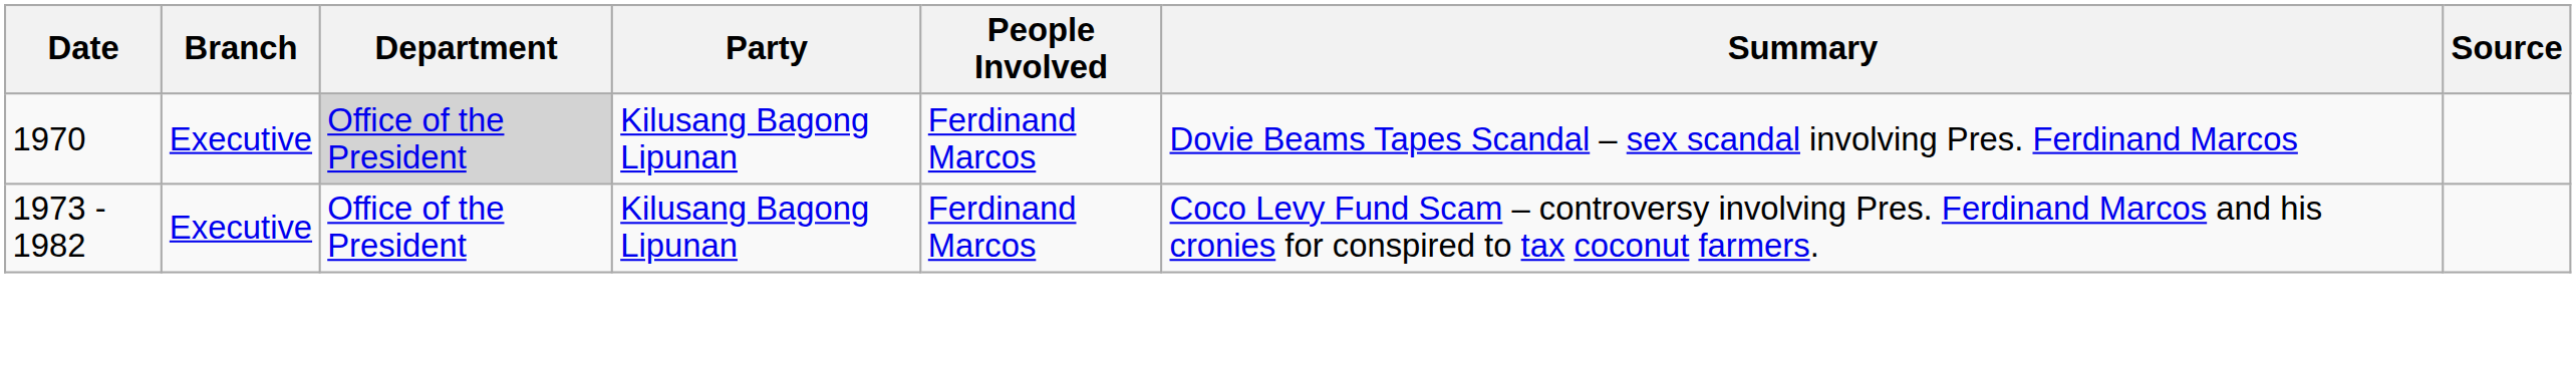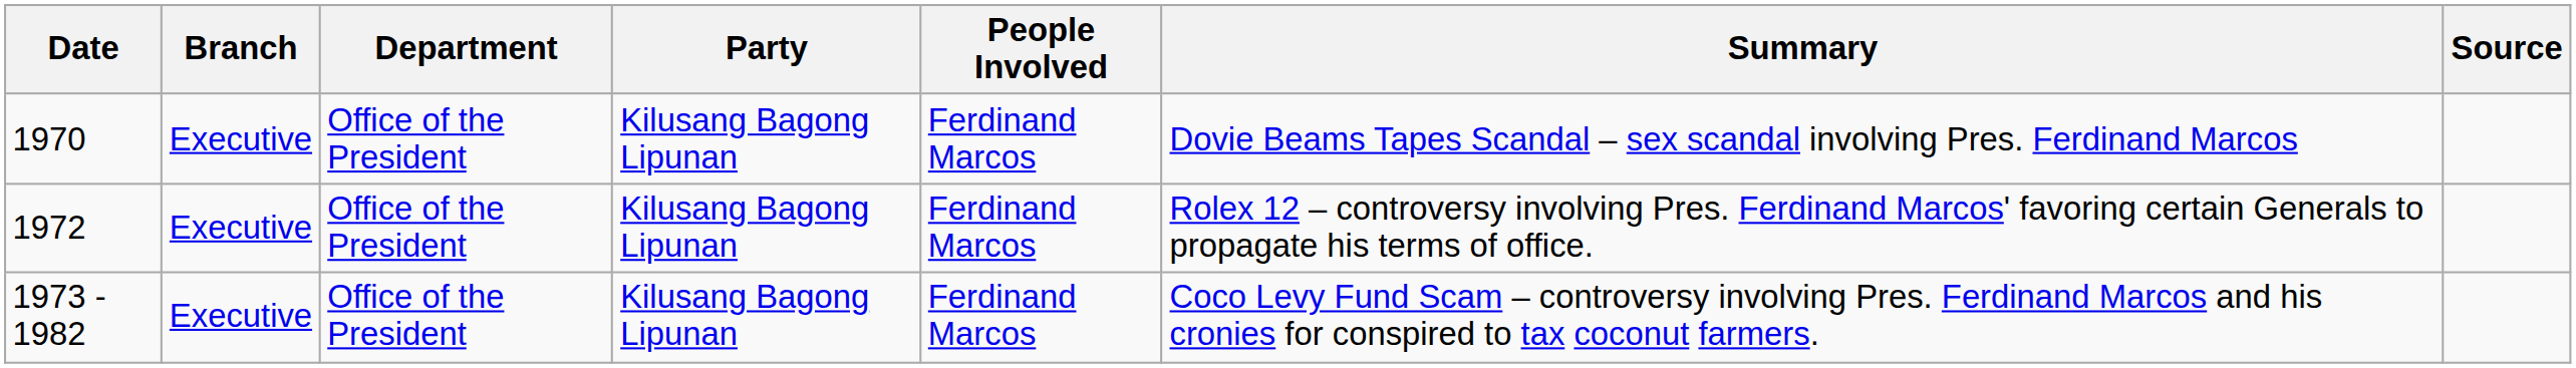1970 | Department: lightgrey background -> no background
+ row: 1972 | Executive | Office of the President | Kilusang Bagong Lipunan | Ferdinand Marcos | Rolex 12 – controversy involving Pres. Ferdinand Marcos' favoring certain Generals to propagate his terms of office.
